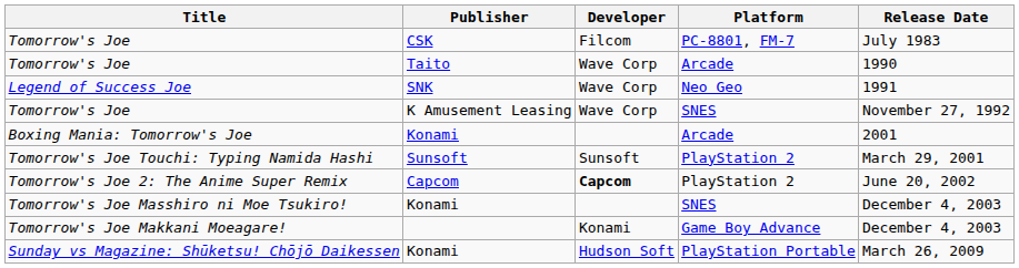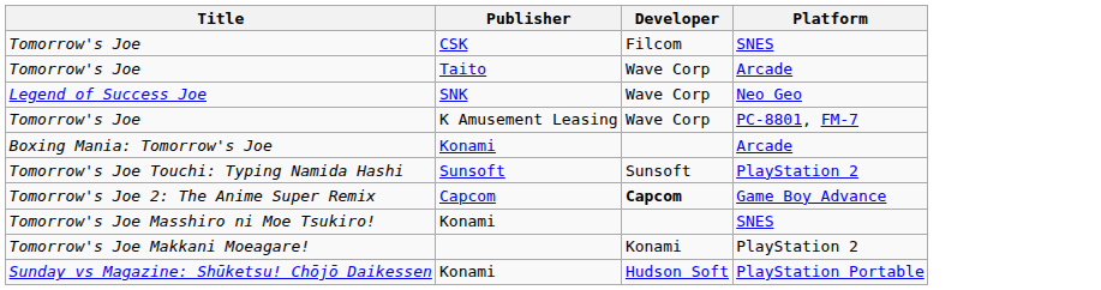- column: Release Date | July 1983 | 1990 | 1991 | November 27, 1992 | 2001 | March 29, 2001 | June 20, 2002 | December 4, 2003 | December 4, 2003 | March 26, 2009
Tomorrow's Joe / CSK | Platform: PC-8801, FM-7 -> SNES
Tomorrow's Joe / K Amusement Leasing | Platform: SNES -> PC-8801, FM-7
Tomorrow's Joe 2: The Anime Super Remix | Platform: PlayStation 2 -> Game Boy Advance
Tomorrow's Joe Makkani Moeagare! | Platform: Game Boy Advance -> PlayStation 2
